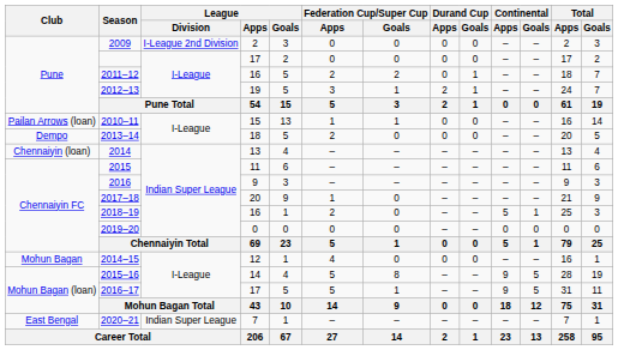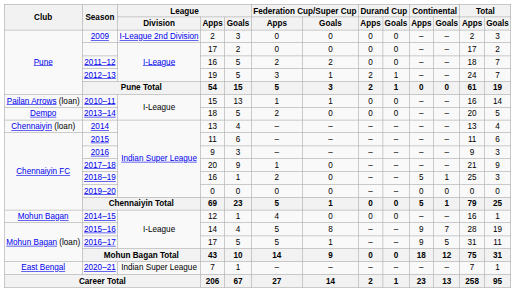2011–12 | Durand Cup / Goals: 1 -> 0
2015–16 | Continental / Goals: 5 -> 7
